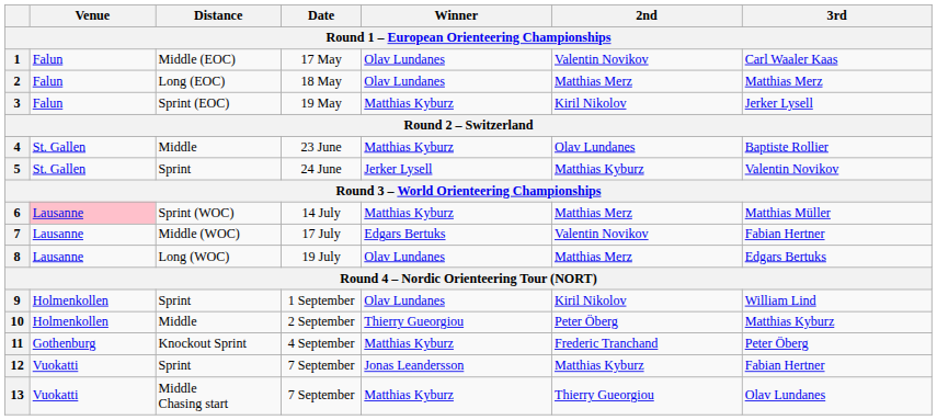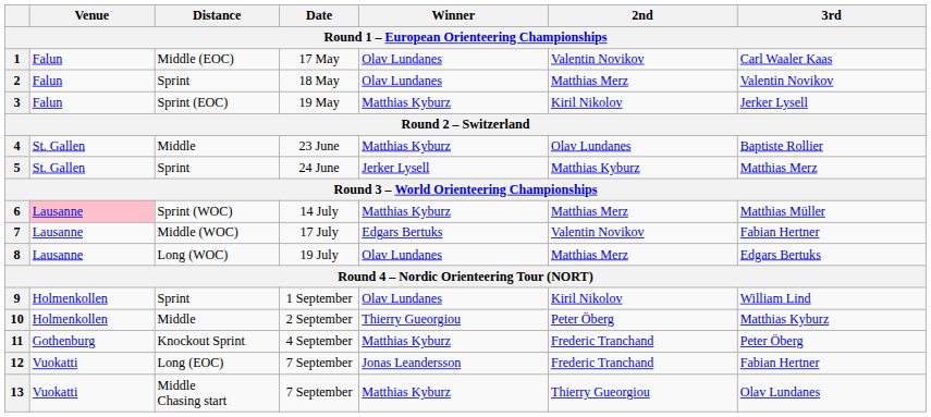2 | Distance: Long (EOC) -> Sprint
2 | 3rd: Matthias Merz -> Valentin Novikov
5 | 3rd: Valentin Novikov -> Matthias Merz
12 | Distance: Sprint -> Long (EOC)
12 | 2nd: Matthias Kyburz -> Frederic Tranchand
